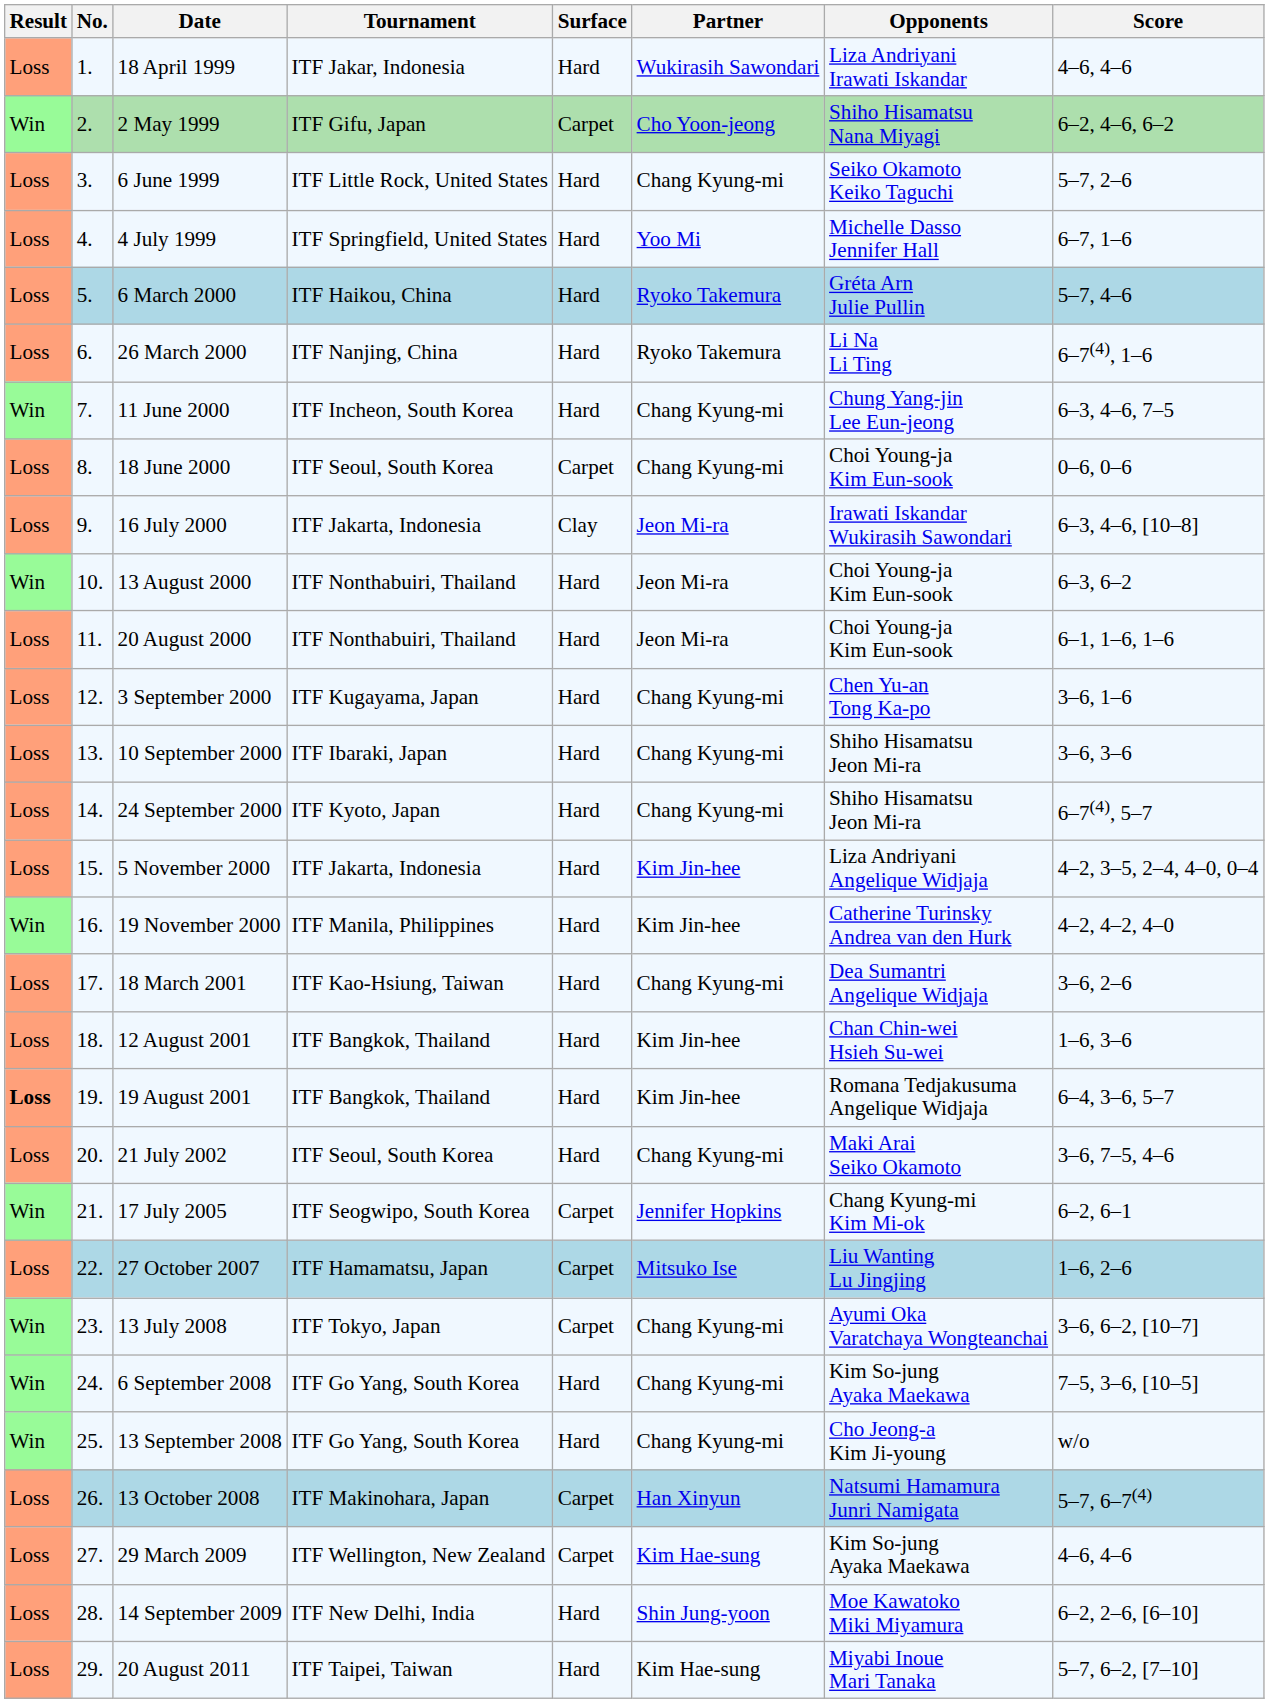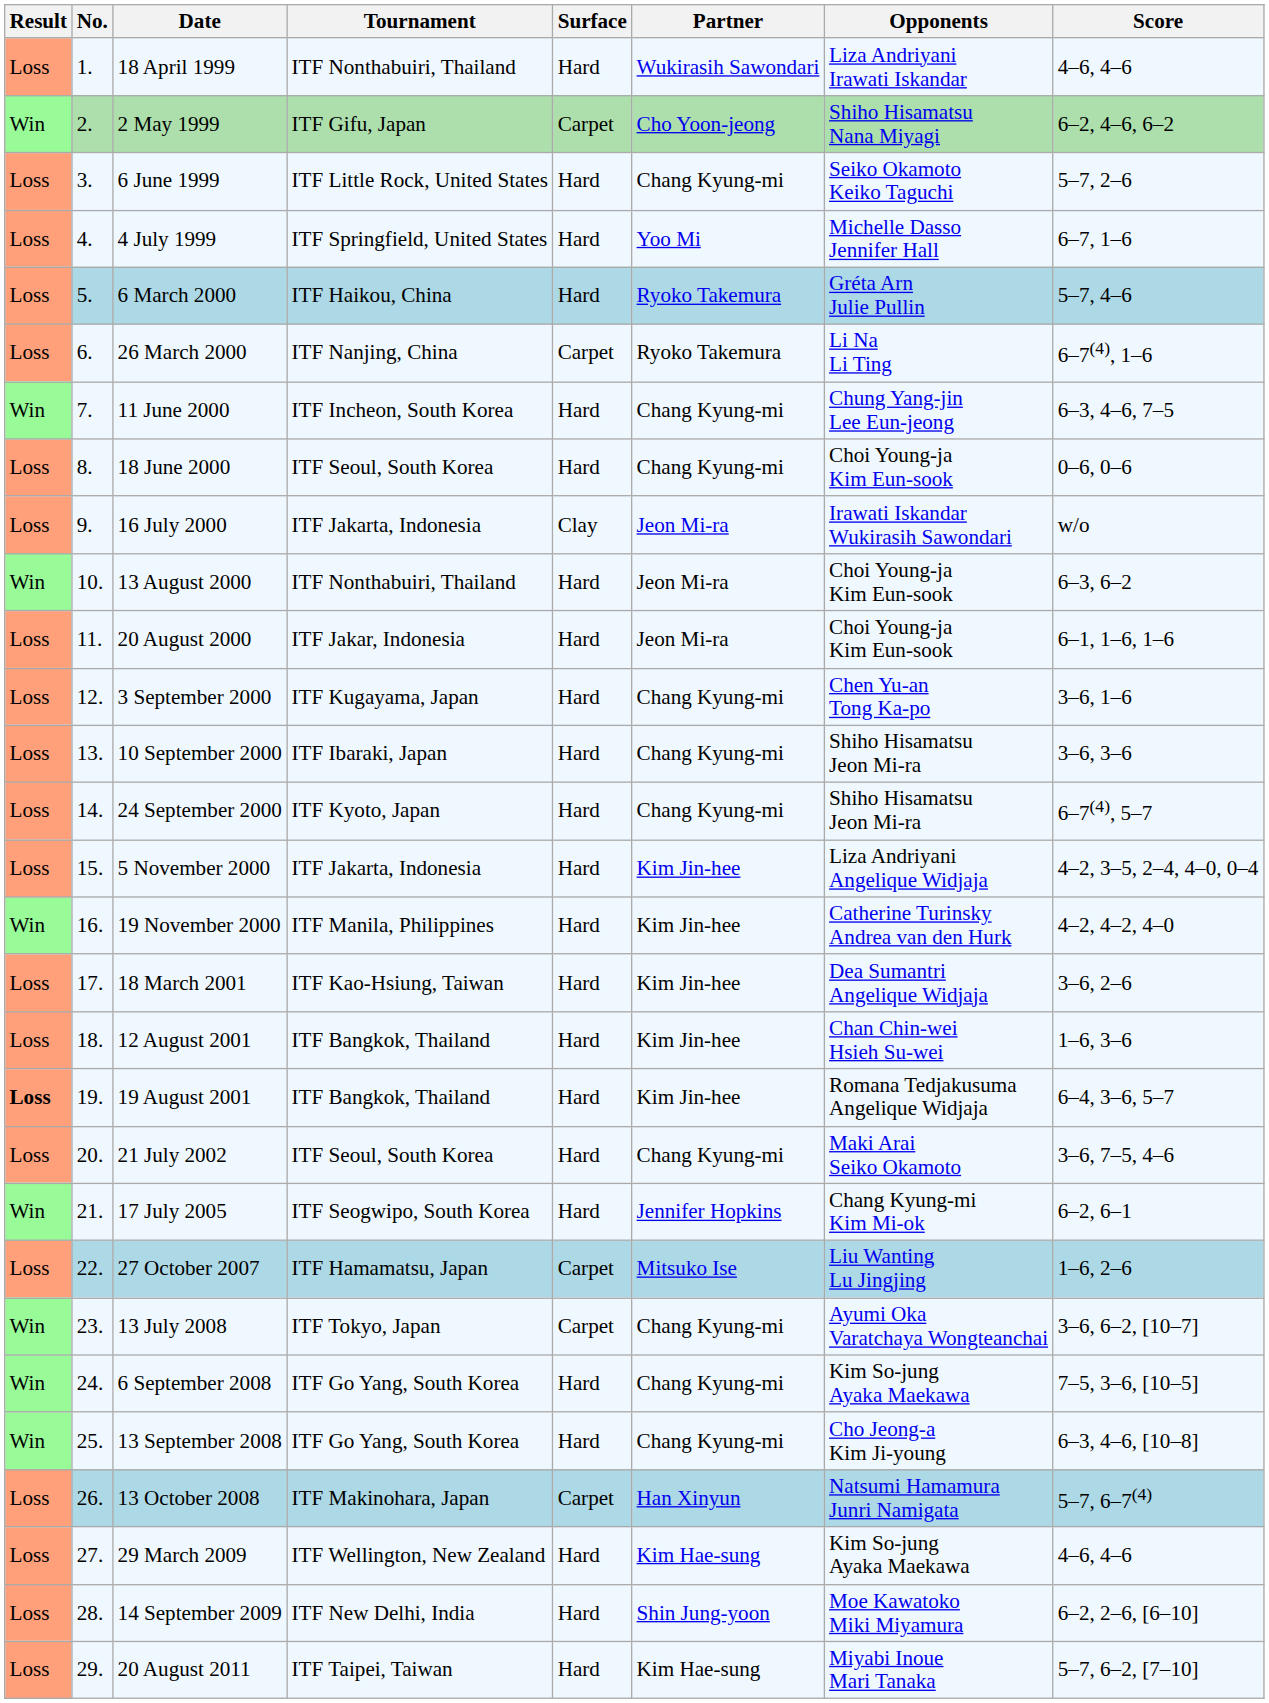18 April 1999 | Tournament: ITF Jakar, Indonesia -> ITF Nonthabuiri, Thailand
26 March 2000 | Surface: Hard -> Carpet
18 June 2000 | Surface: Carpet -> Hard
16 July 2000 | Score: 6–3, 4–6, [10–8] -> w/o
20 August 2000 | Tournament: ITF Nonthabuiri, Thailand -> ITF Jakar, Indonesia
18 March 2001 | Partner: Chang Kyung-mi -> Kim Jin-hee
17 July 2005 | Surface: Carpet -> Hard
13 September 2008 | Score: w/o -> 6–3, 4–6, [10–8]
29 March 2009 | Surface: Carpet -> Hard
